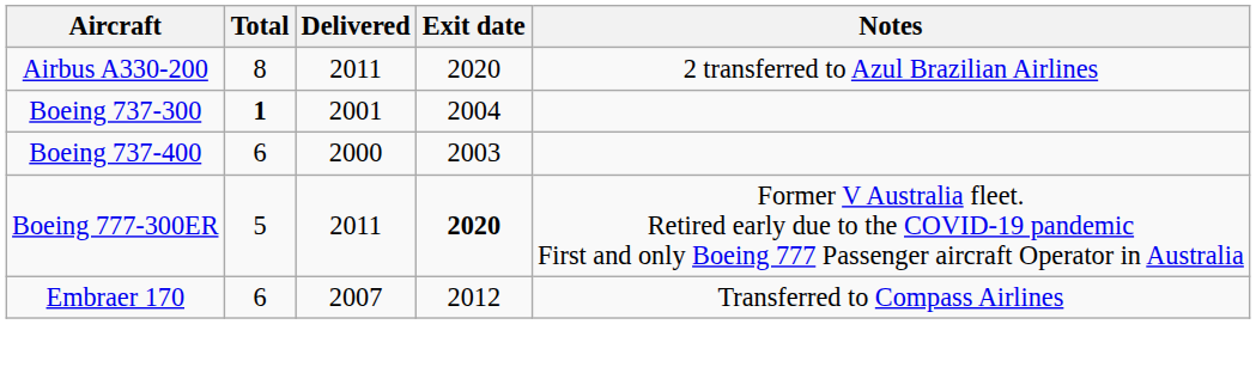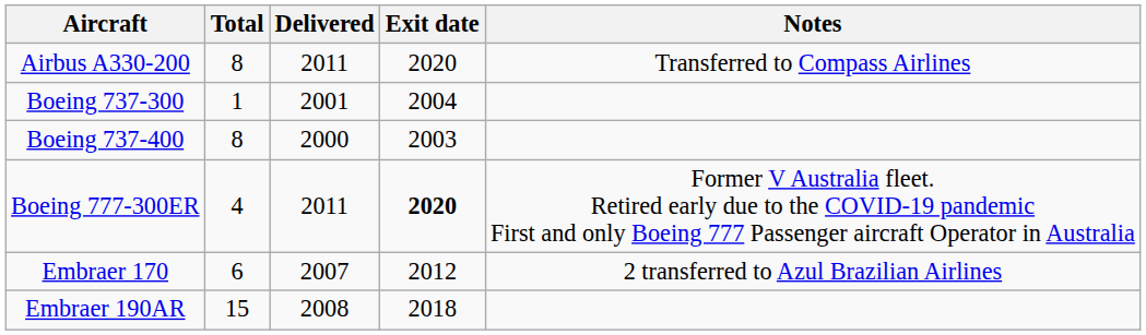Airbus A330-200 | Notes: 2 transferred to Azul Brazilian Airlines -> Transferred to Compass Airlines
Boeing 737-300 | Total: bold -> normal
Boeing 737-400 | Total: 6 -> 8
Boeing 777-300ER | Total: 5 -> 4
Embraer 170 | Notes: Transferred to Compass Airlines -> 2 transferred to Azul Brazilian Airlines
+ row: Embraer 190AR | 15 | 2008 | 2018
